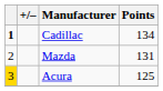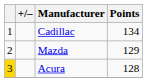Cadillac | column 1: bold -> normal
Mazda | Points: 131 -> 129
Acura | Points: 125 -> 128
